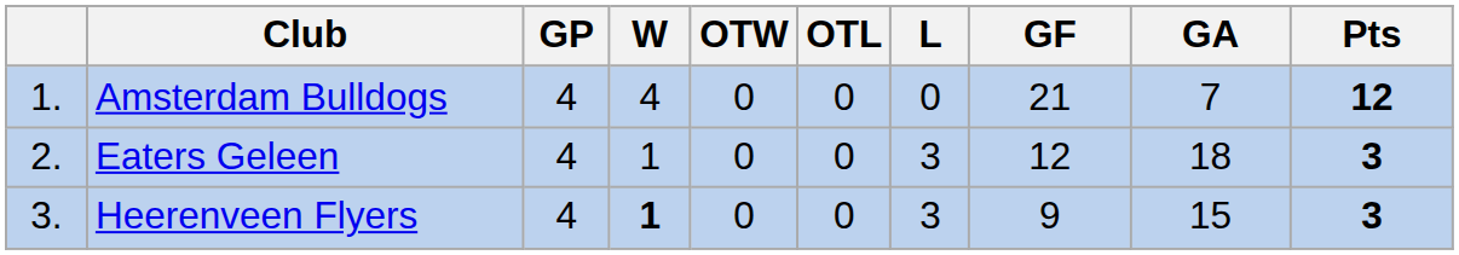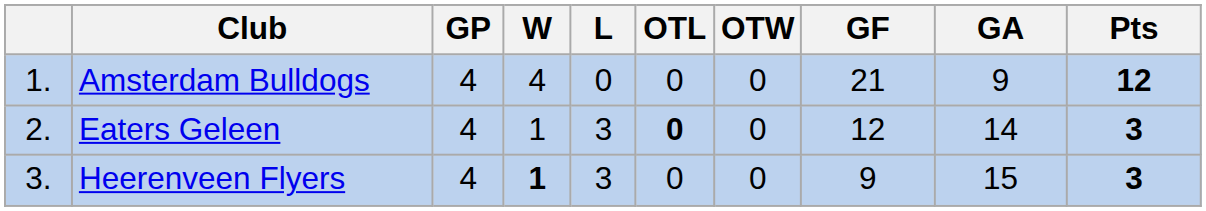columns swapped: OTW <-> L
Amsterdam Bulldogs | GA: 7 -> 9
Eaters Geleen | OTL: normal -> bold
Eaters Geleen | GA: 18 -> 14
